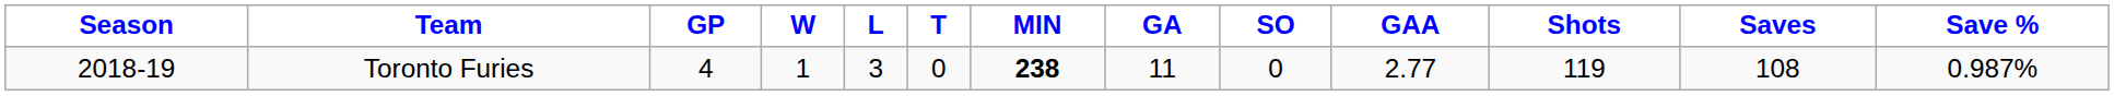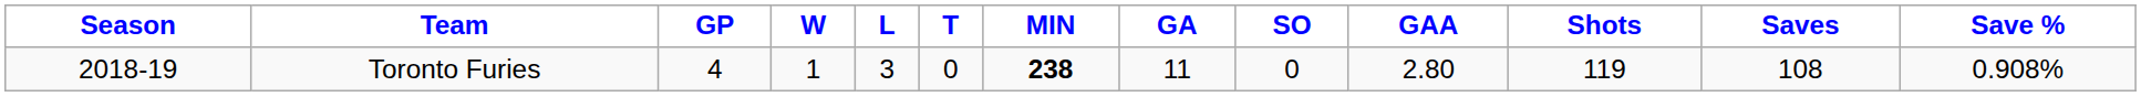Toronto Furies | GAA: 2.77 -> 2.80
Toronto Furies | Save %: 0.987% -> 0.908%
